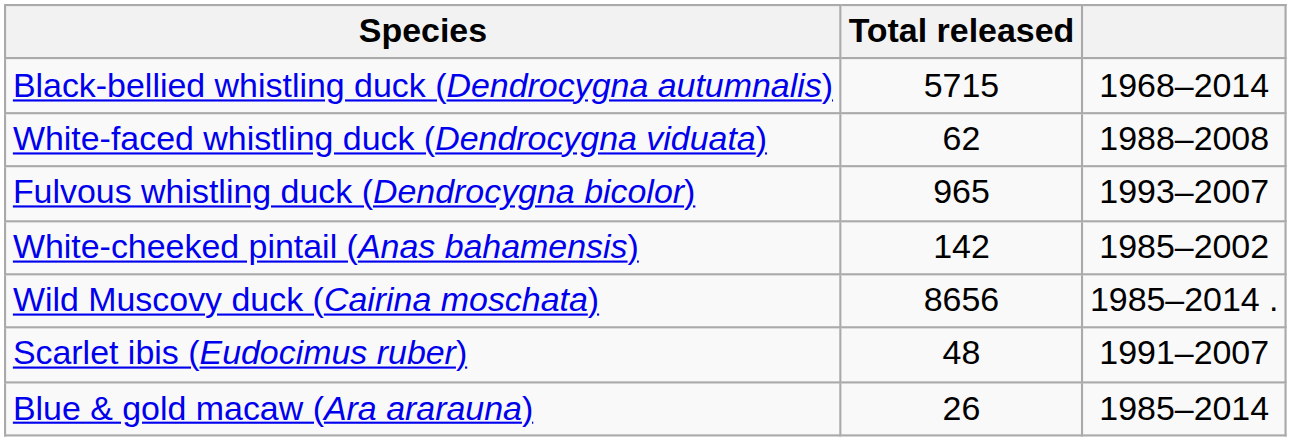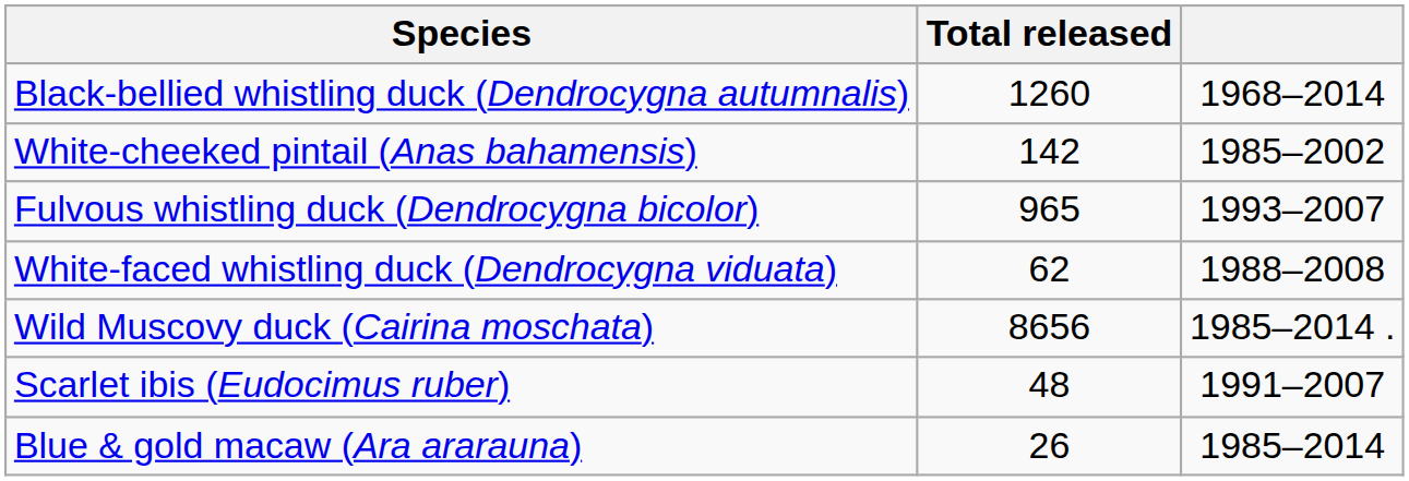Black-bellied whistling duck (Dendrocygna autumnalis) | Total released: 5715 -> 1260
rows swapped: White-faced whistling duck (Dendrocygna viduata) <-> White-cheeked pintail (Anas bahamensis)
